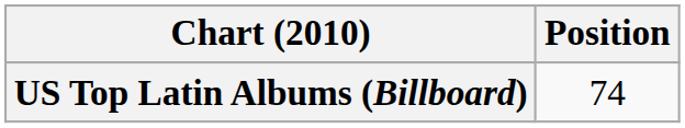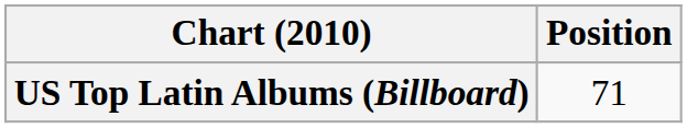US Top Latin Albums (Billboard) | Position: 74 -> 71
